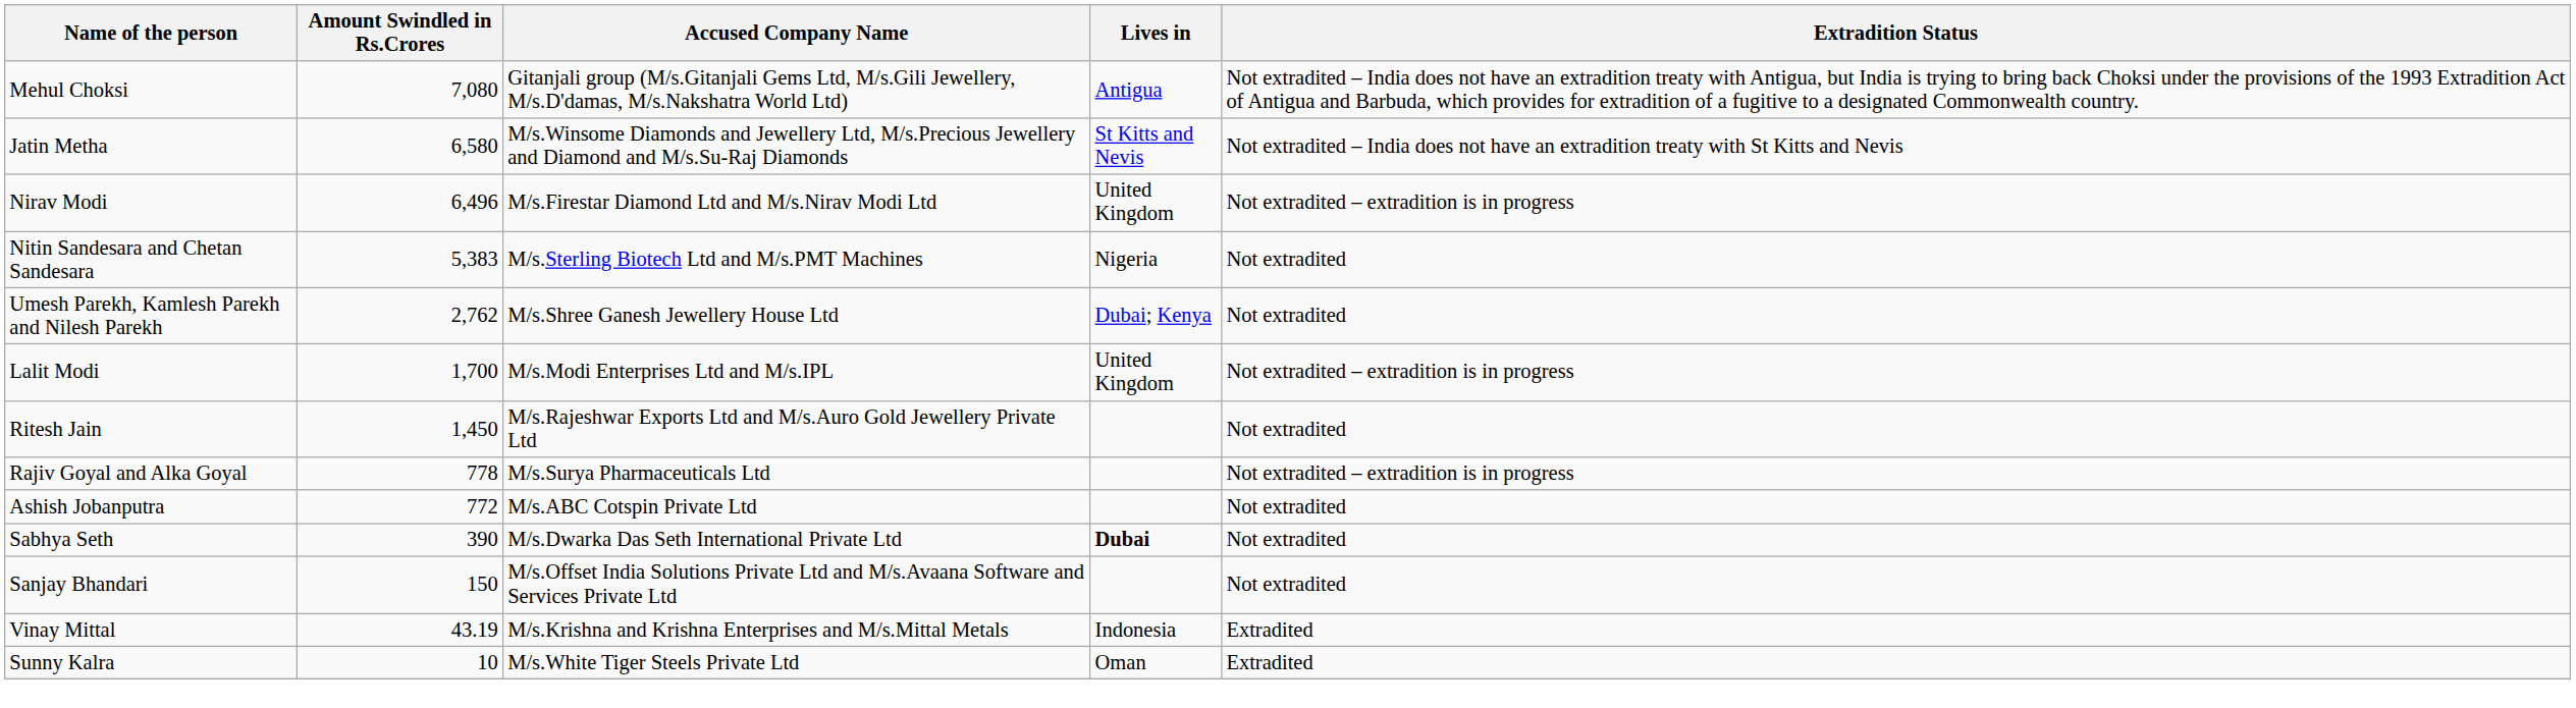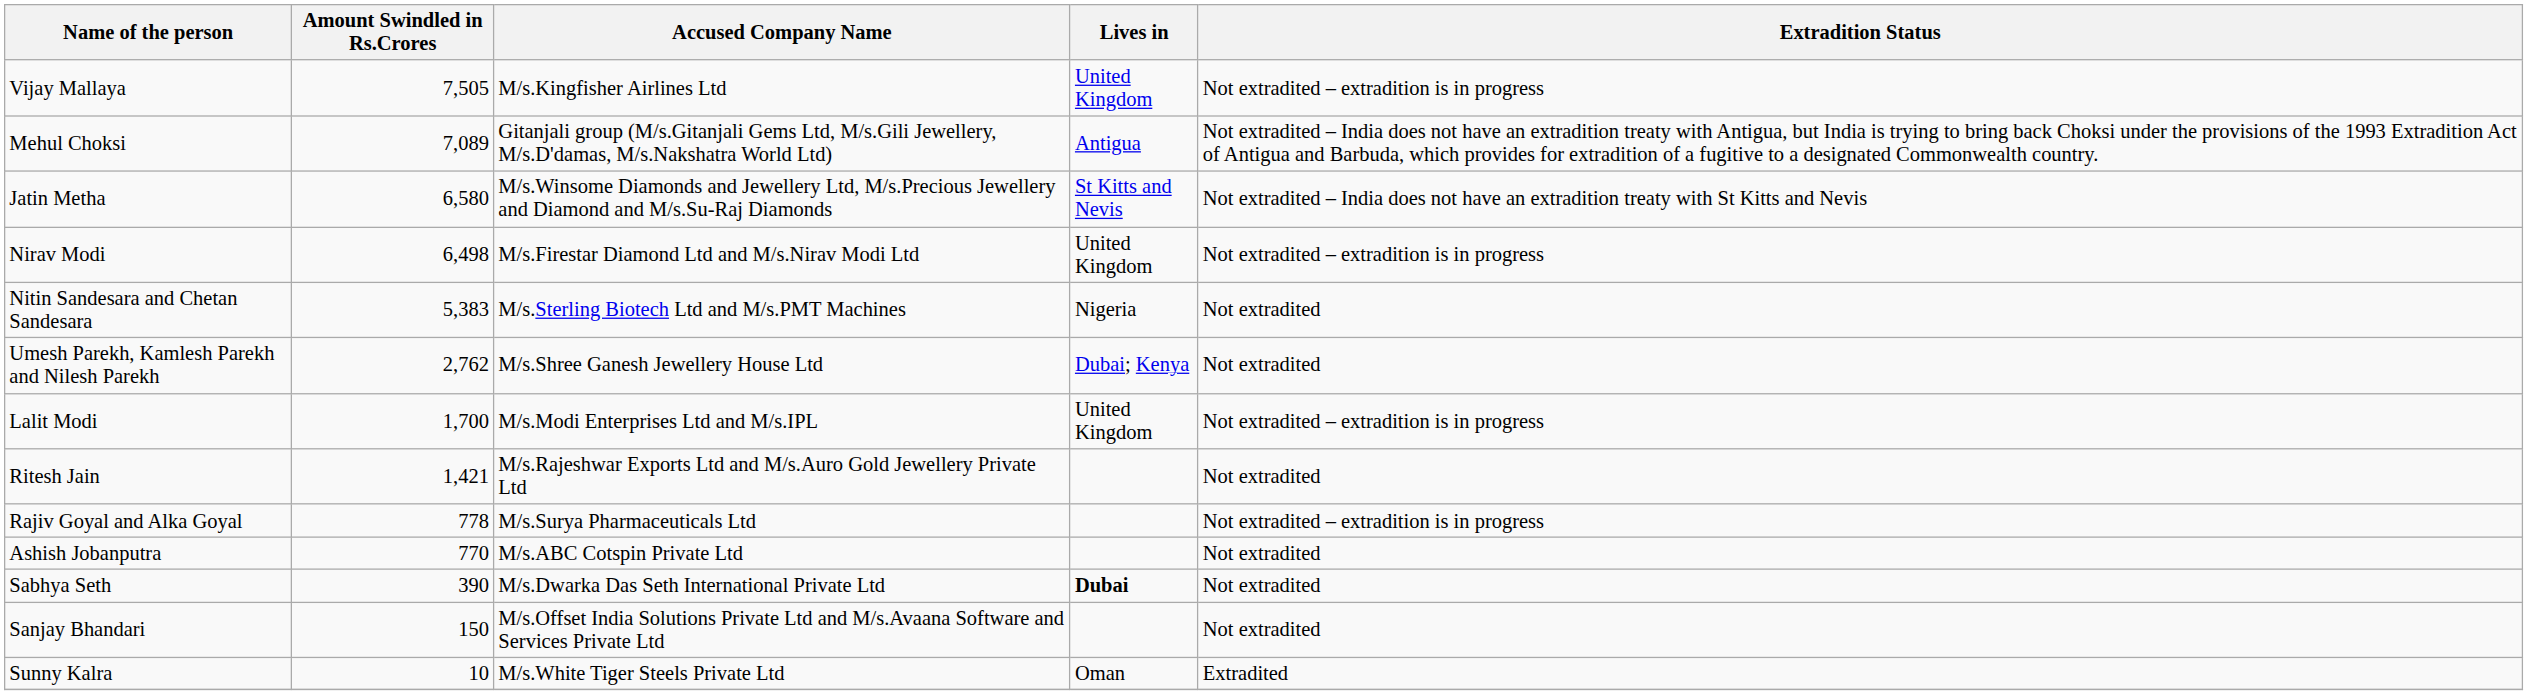+ row: Vijay Mallaya | 7,505 | M/s.Kingfisher Airlines Ltd | United Kingdom | Not extradited – extradition is in progress
Mehul Choksi | Amount Swindled in Rs.Crores: 7,080 -> 7,089
Nirav Modi | Amount Swindled in Rs.Crores: 6,496 -> 6,498
Ritesh Jain | Amount Swindled in Rs.Crores: 1,450 -> 1,421
Ashish Jobanputra | Amount Swindled in Rs.Crores: 772 -> 770
- row: Vinay Mittal | 43.19 | M/s.Krishna and Krishna Enterprises and M/s.Mittal Metals | Indonesia | Extradited
